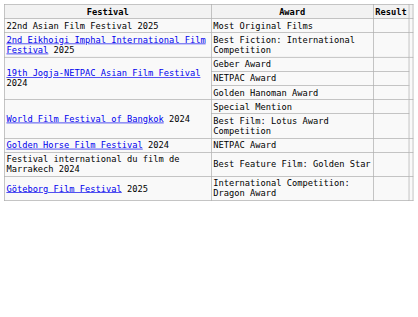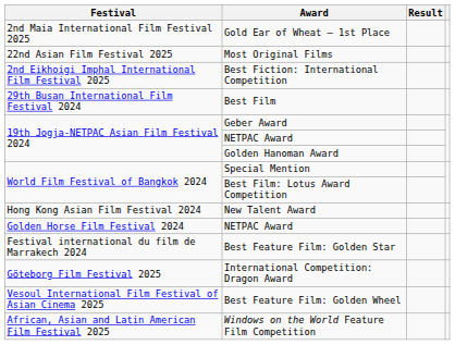+ row: 2nd Maia International Film Festival 2025 | Gold Ear of Wheat – 1st Place
+ row: 29th Busan International Film Festival 2024 | Best Film
+ row: Hong Kong Asian Film Festival 2024 | New Talent Award
+ row: Vesoul International Film Festival of Asian Cinema 2025 | Best Feature Film: Golden Wheel
+ row: African, Asian and Latin American Film Festival 2025 | Windows on the World Feature Film Competition
